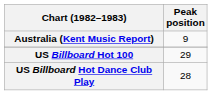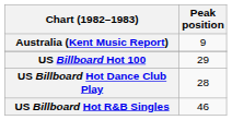+ row: US Billboard Hot R&B Singles | 46
